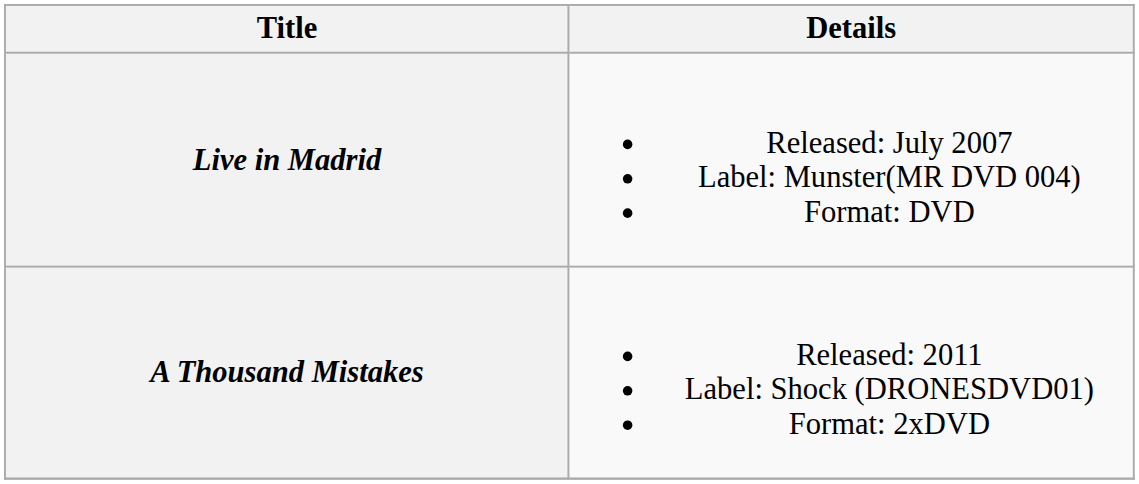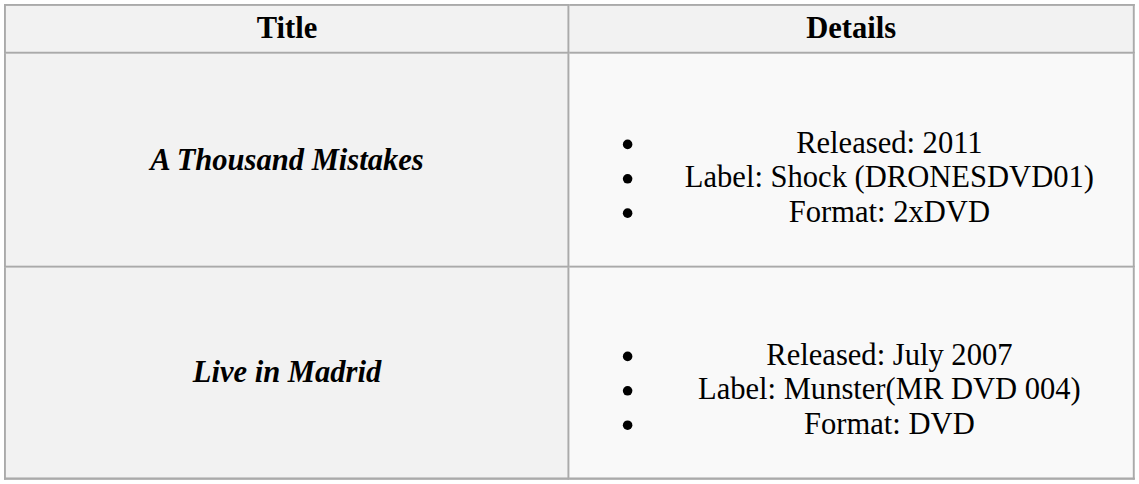rows swapped: Live in Madrid <-> A Thousand Mistakes
